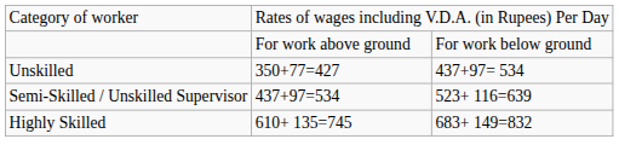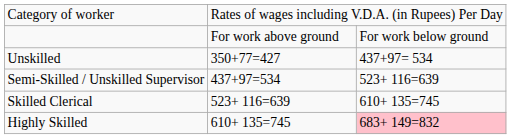+ row: Skilled Clerical | 523+ 116=639 | 610+ 135=745
Highly Skilled | column 3: no background -> pink background
